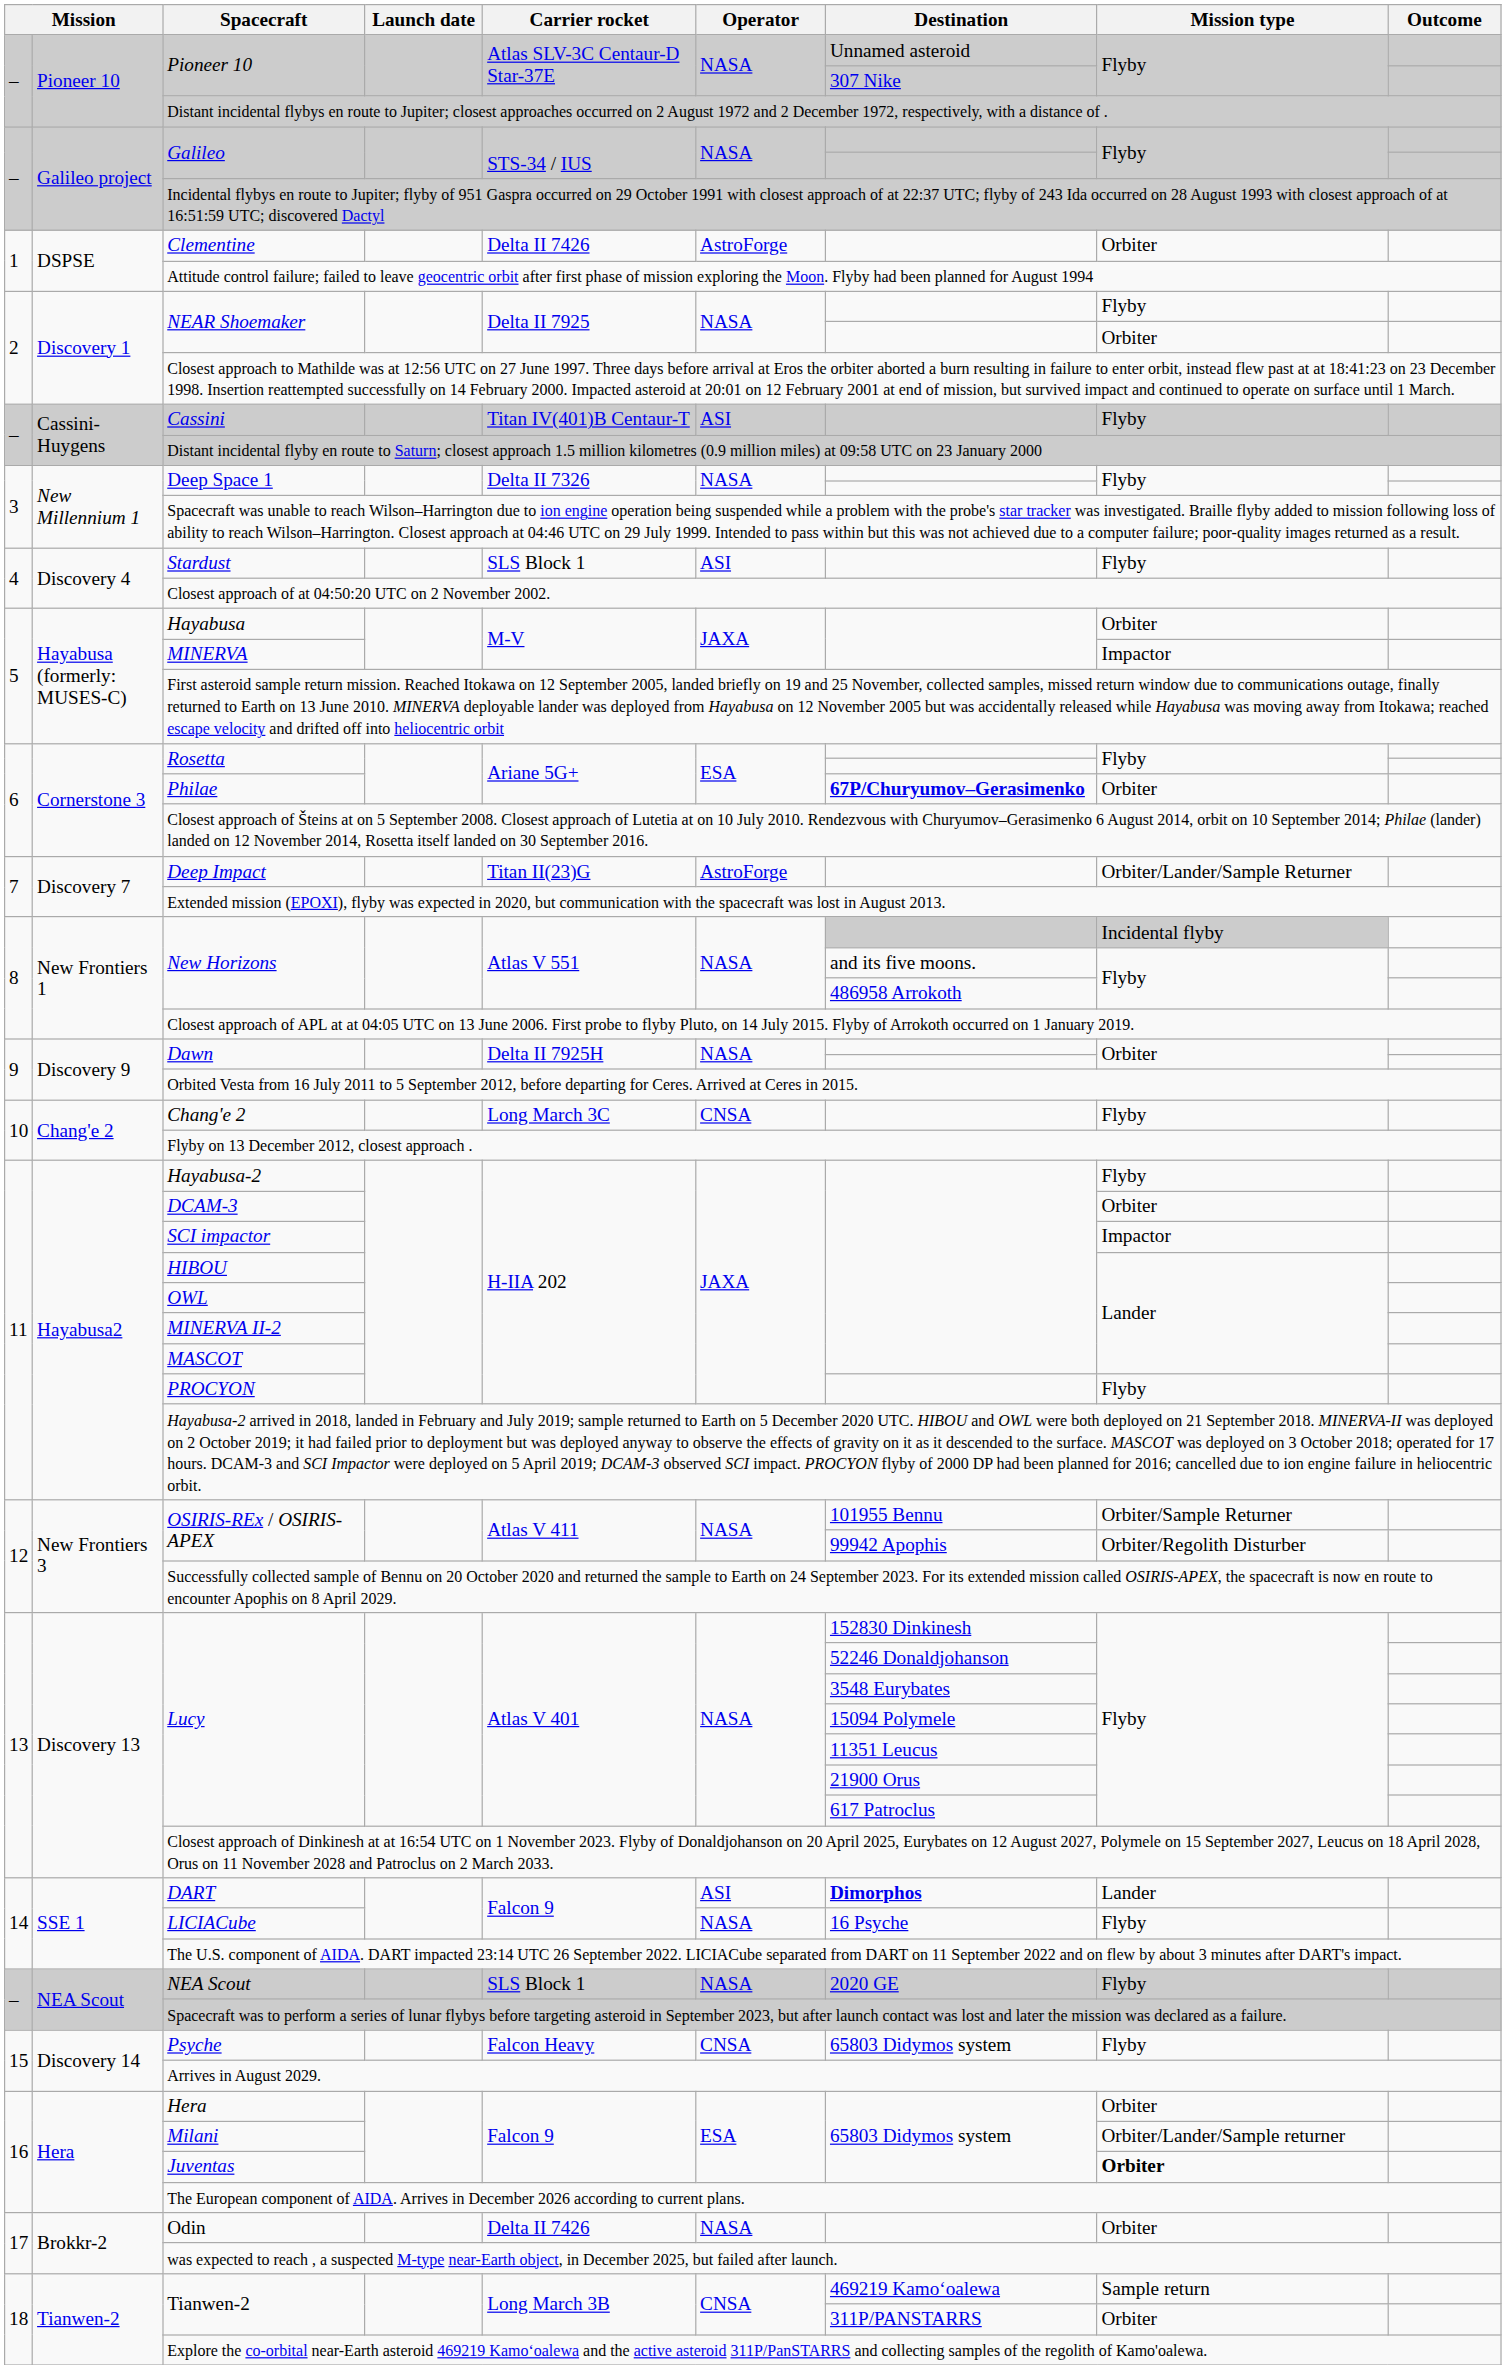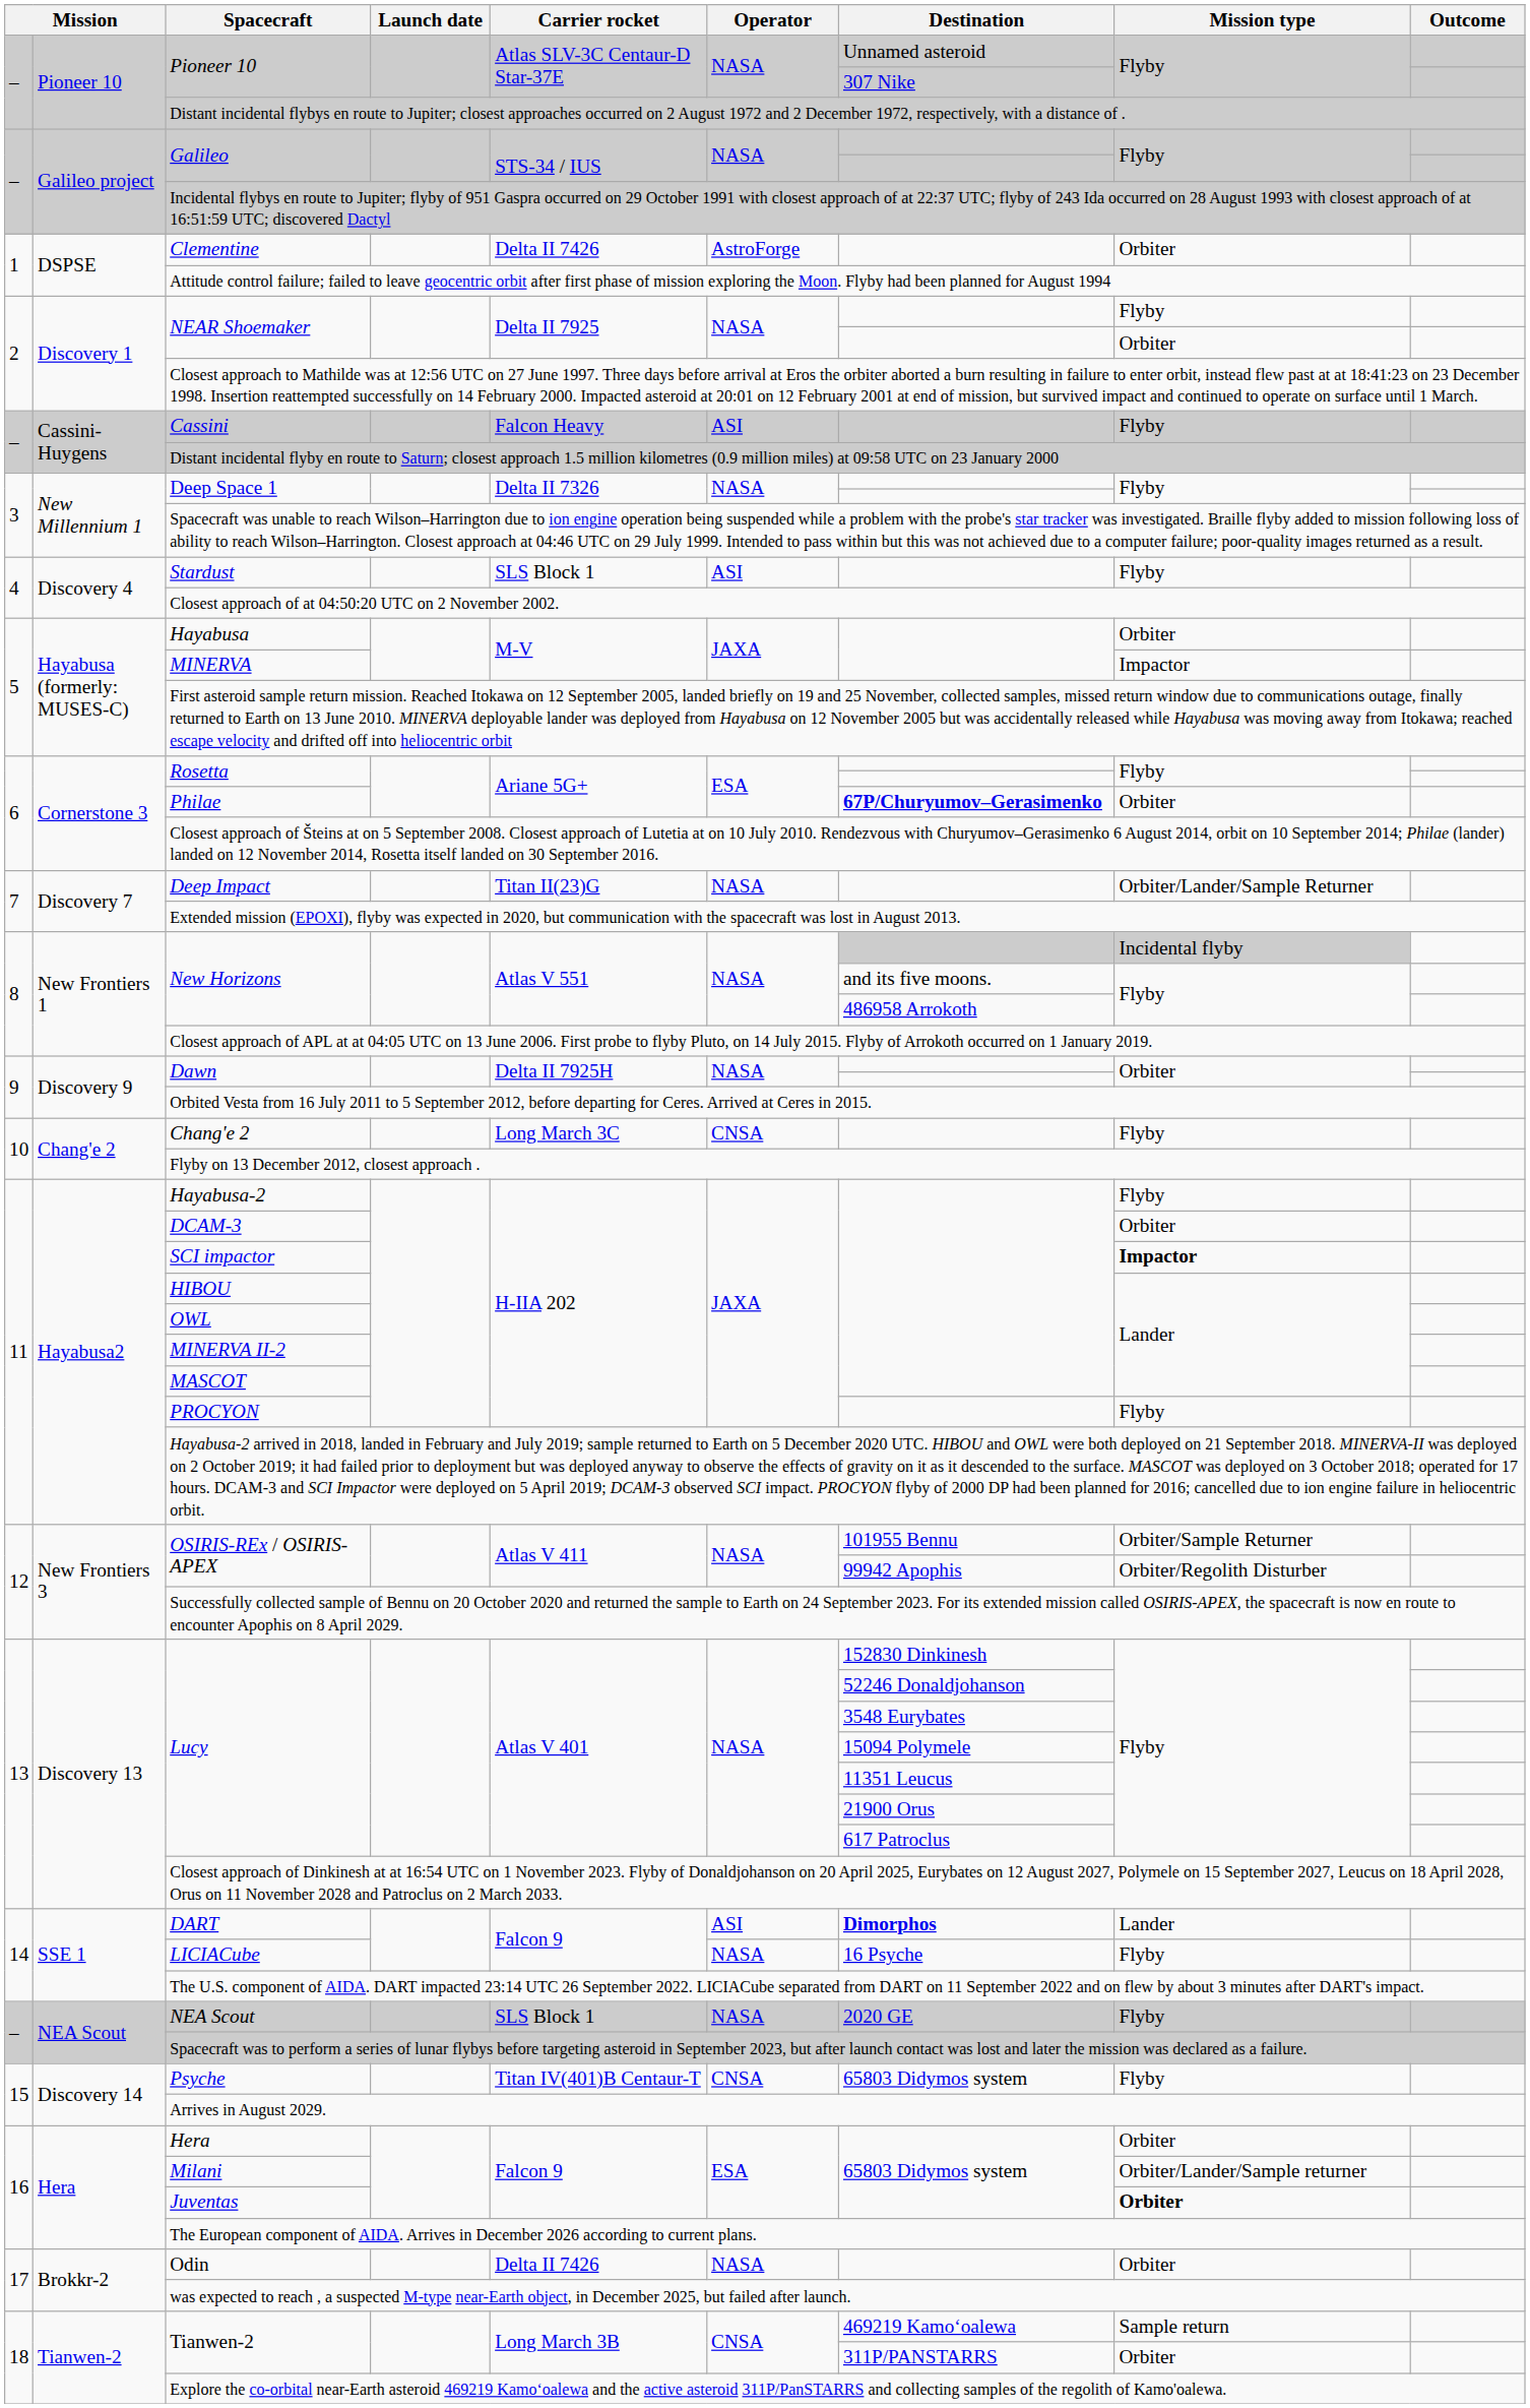Cassini | Carrier rocket: Titan IV(401)B Centaur-T -> Falcon Heavy
Deep Impact | Operator: AstroForge -> NASA
SCI impactor | Mission type: normal -> bold
Psyche | Carrier rocket: Falcon Heavy -> Titan IV(401)B Centaur-T
